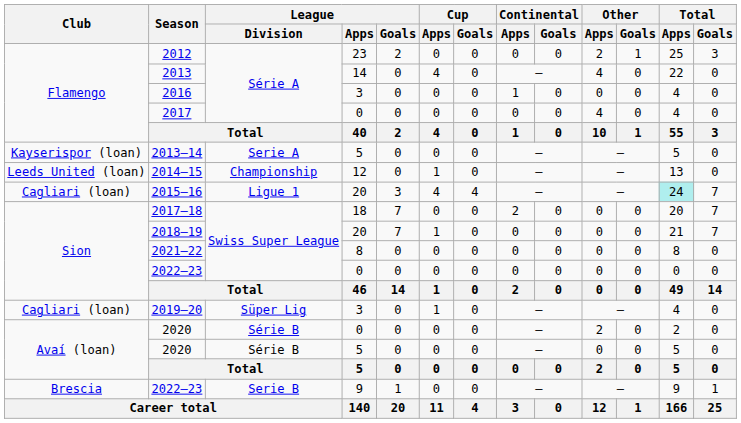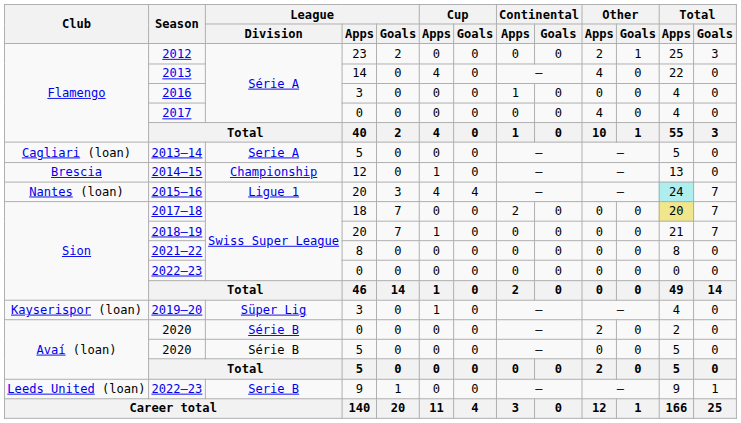2013–14 | Club: Kayserispor (loan) -> Cagliari (loan)
2014–15 | Club: Leeds United (loan) -> Brescia
2015–16 | Club: Cagliari (loan) -> Nantes (loan)
2017–18 | Total / Apps: no background -> khaki background
2019–20 | Club: Cagliari (loan) -> Kayserispor (loan)
2022–23 / 9 | Club: Brescia -> Leeds United (loan)
